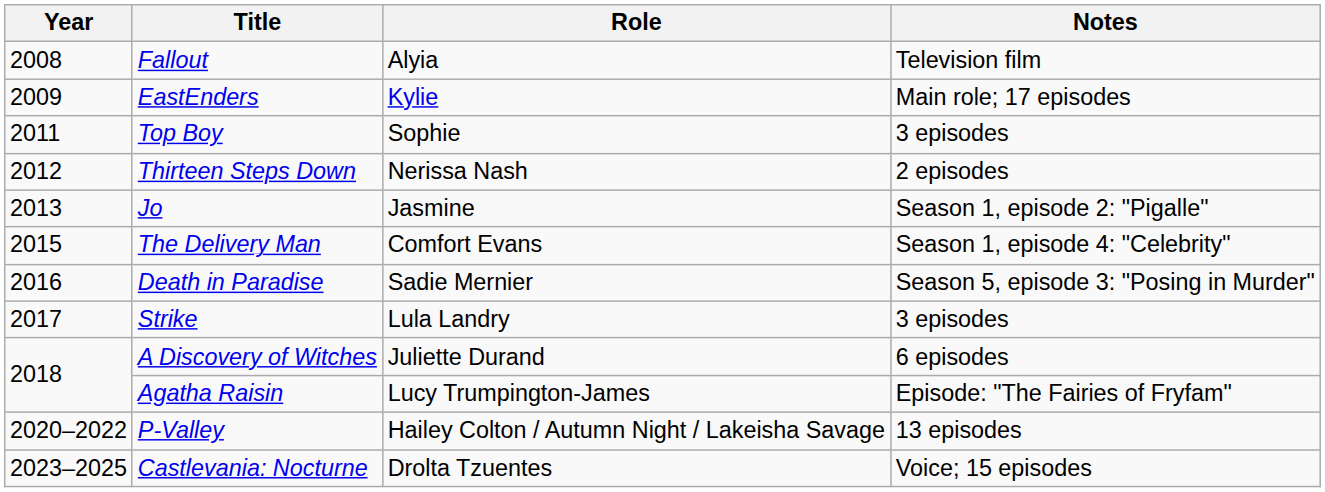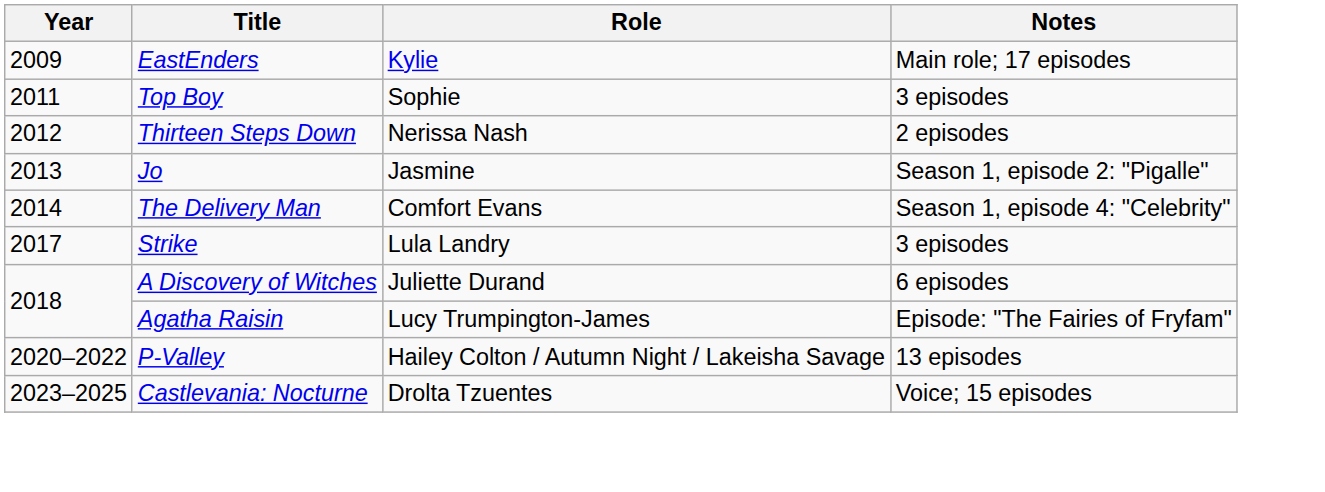- row: 2008 | Fallout | Alyia | Television film
The Delivery Man | Year: 2015 -> 2014
- row: 2016 | Death in Paradise | Sadie Mernier | Season 5, episode 3: "Posing in Murder"
